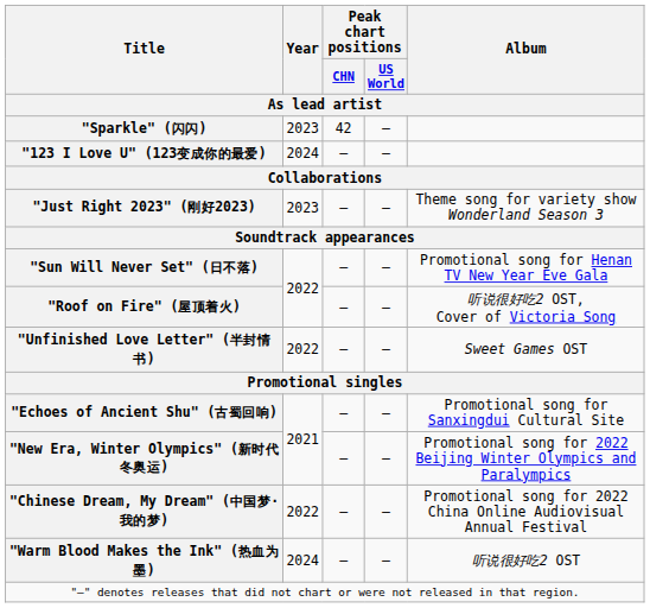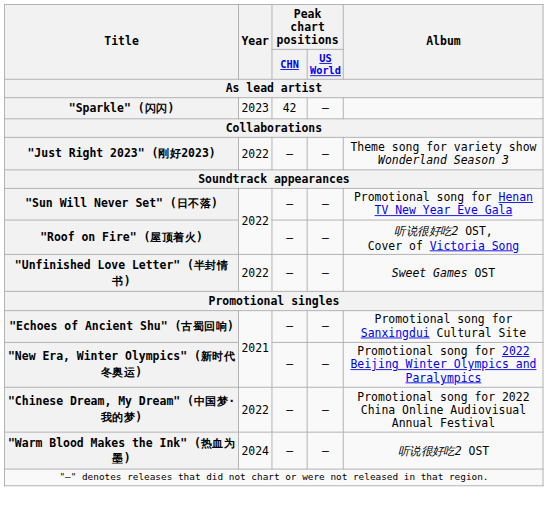- row: "123 I Love U" (123变成你的最爱) | 2024 | — | —
"Just Right 2023" (刚好2023) | Year: 2023 -> 2022
